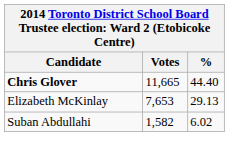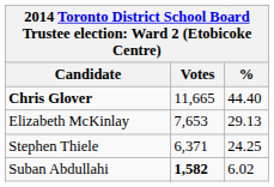+ row: Stephen Thiele | 6,371 | 24.25
Suban Abdullahi | Votes: normal -> bold
